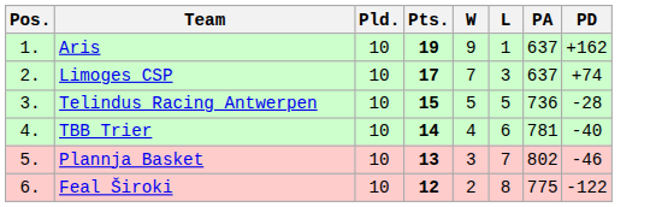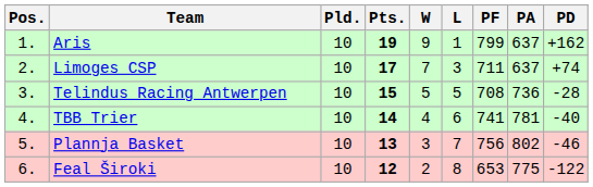+ column: PF | 799 | 711 | 708 | 741 | 756 | 653
